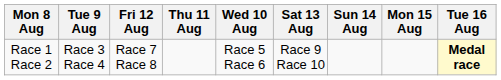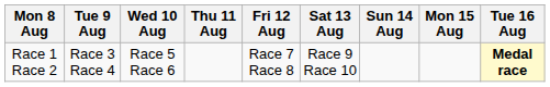columns swapped: Wed 10 Aug <-> Fri 12 Aug
